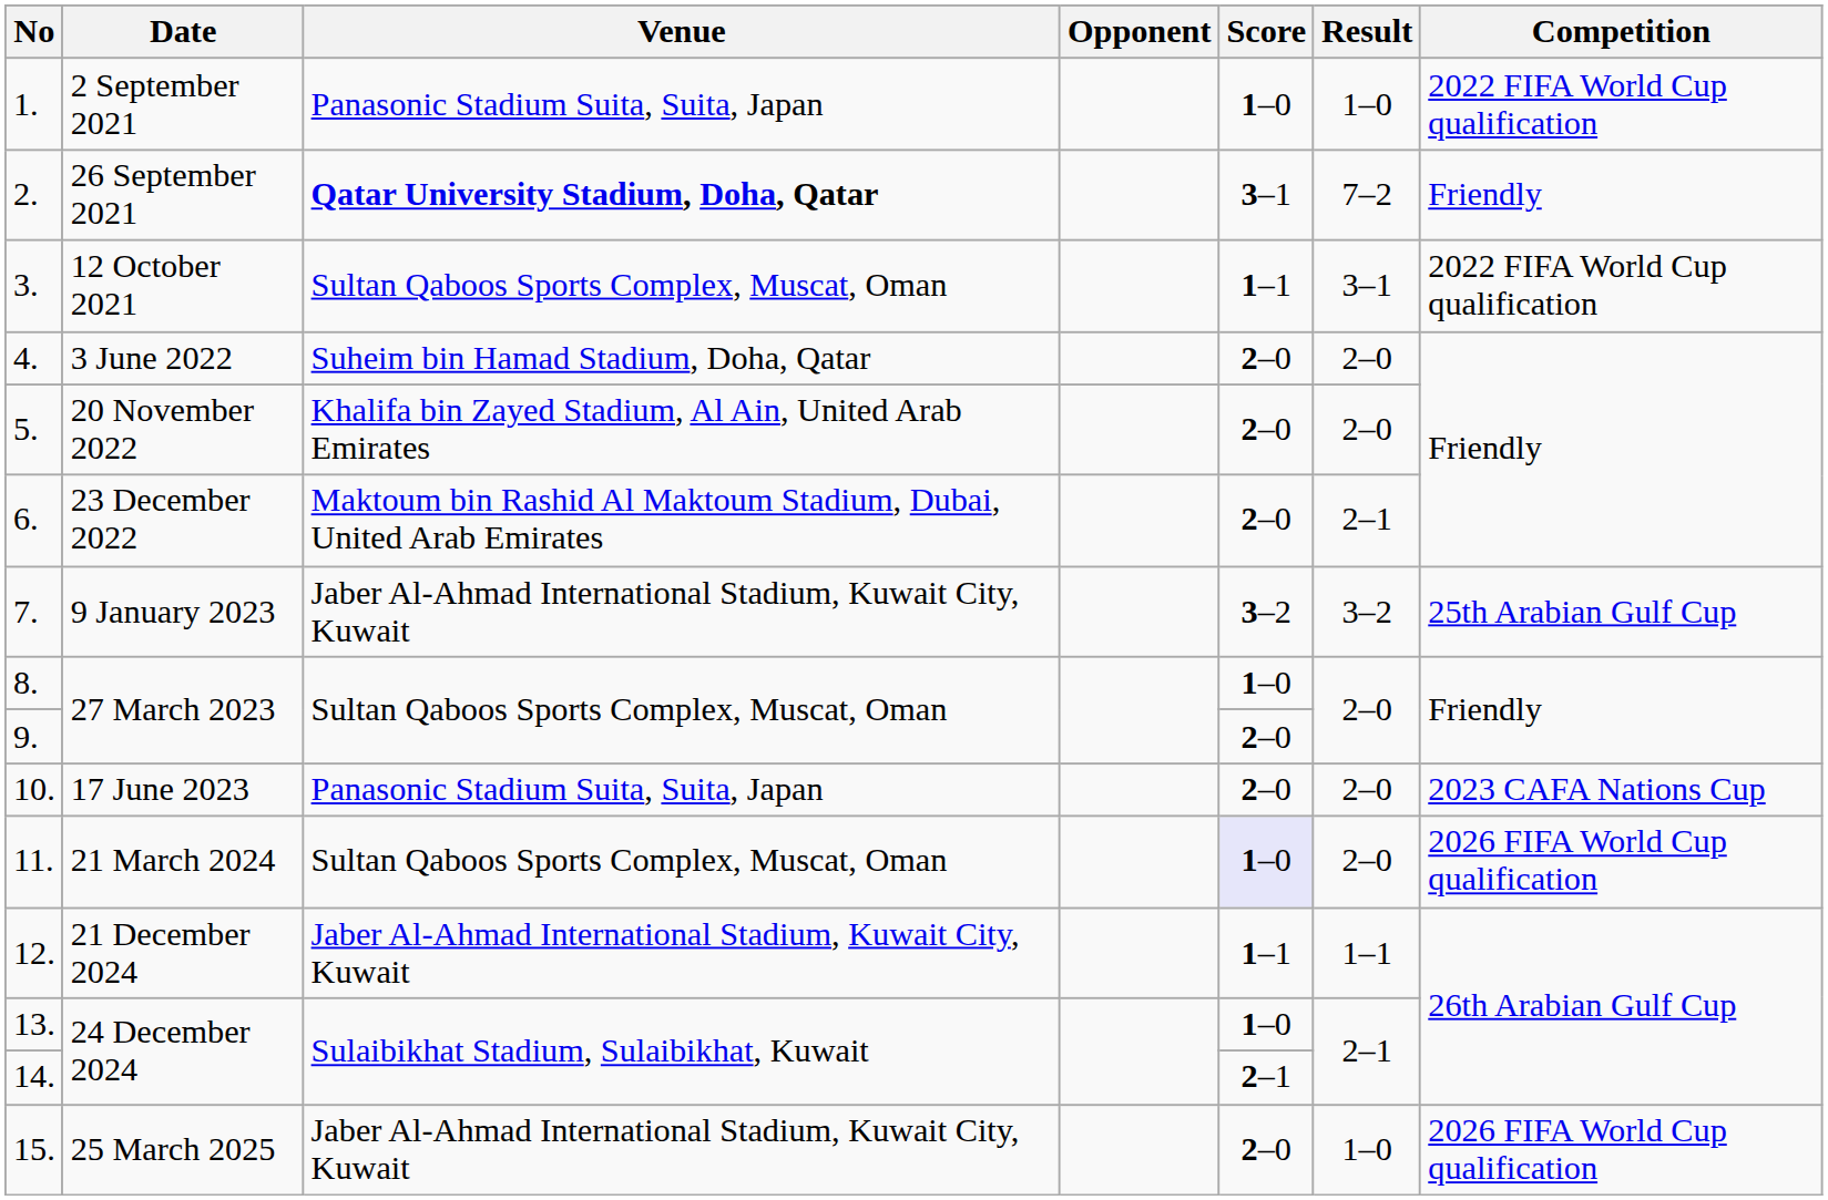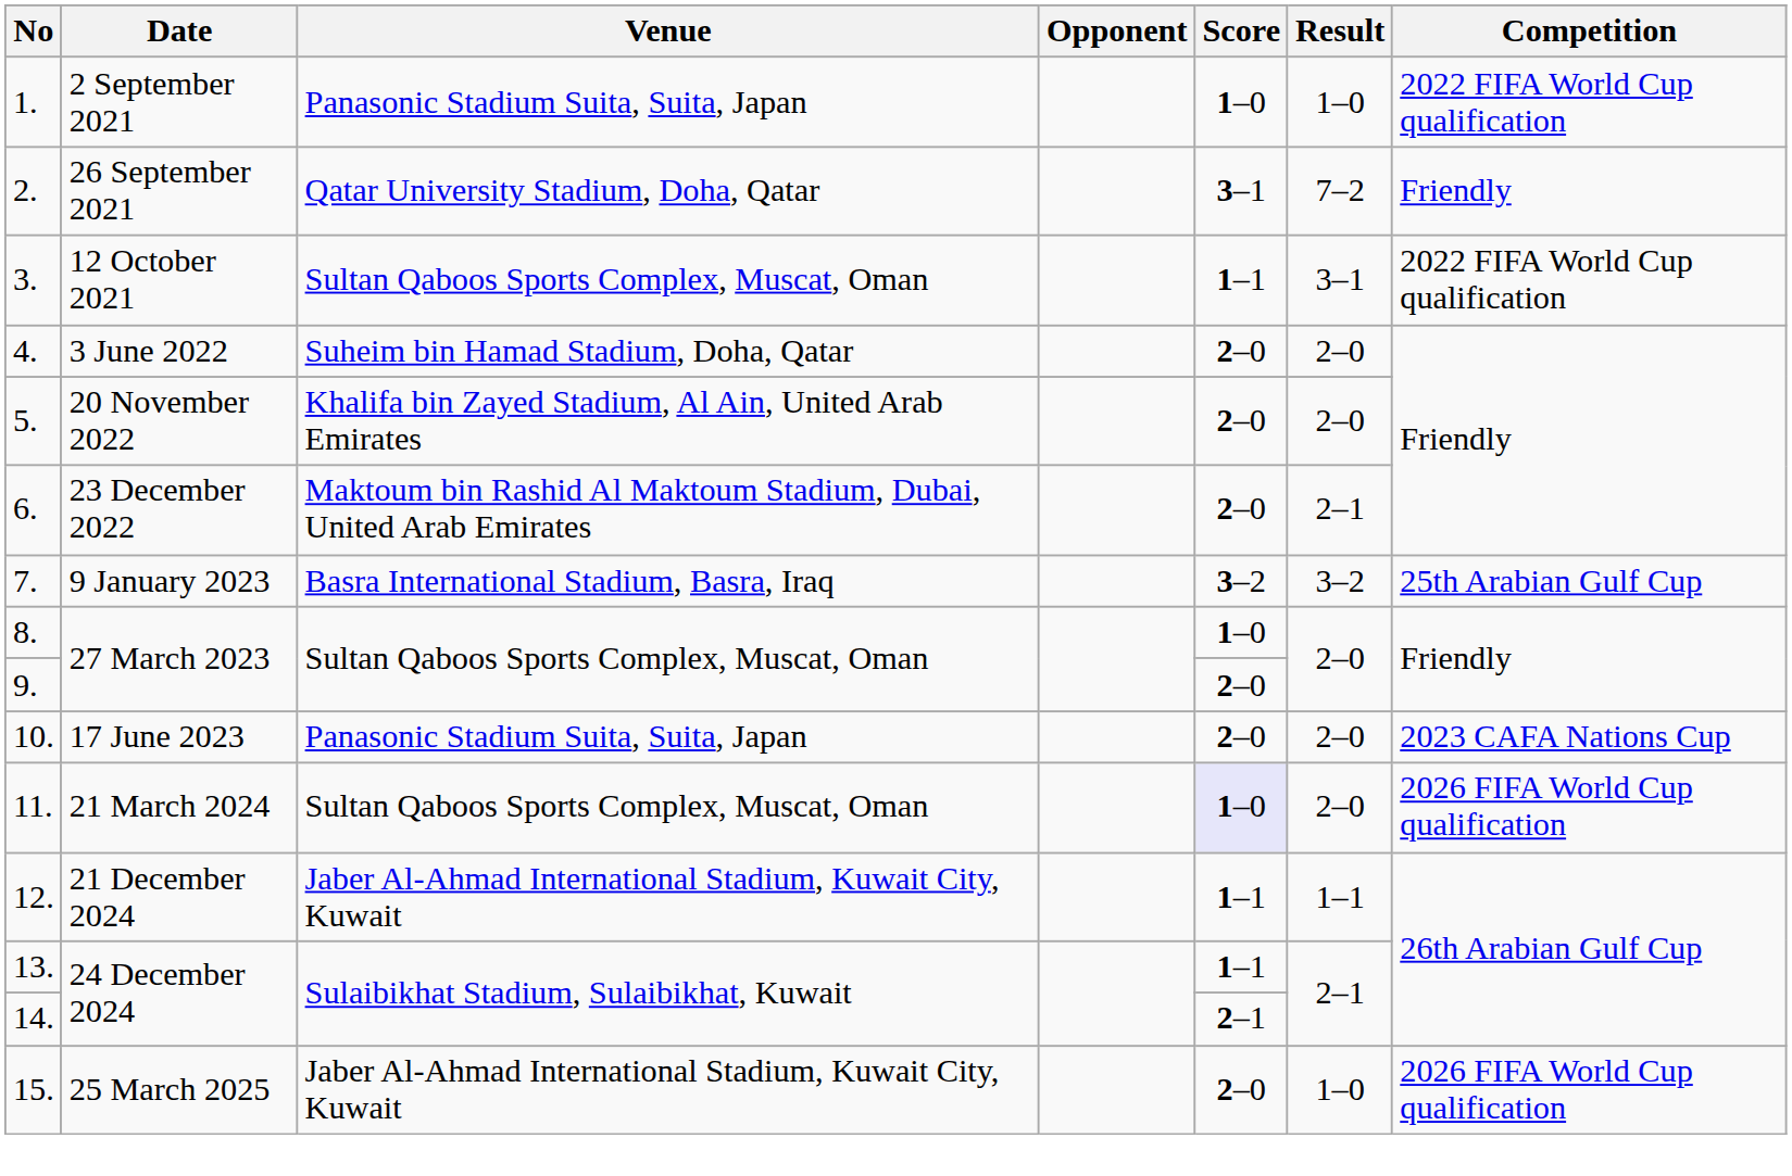2. | Venue: bold -> normal
7. | Venue: Jaber Al-Ahmad International Stadium, Kuwait City, Kuwait -> Basra International Stadium, Basra, Iraq
13. | Score: 1–0 -> 1–1
